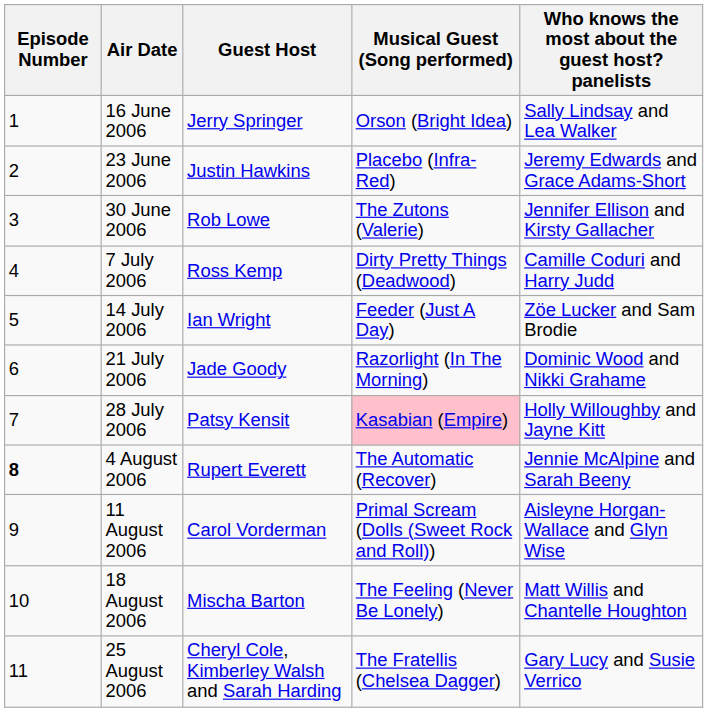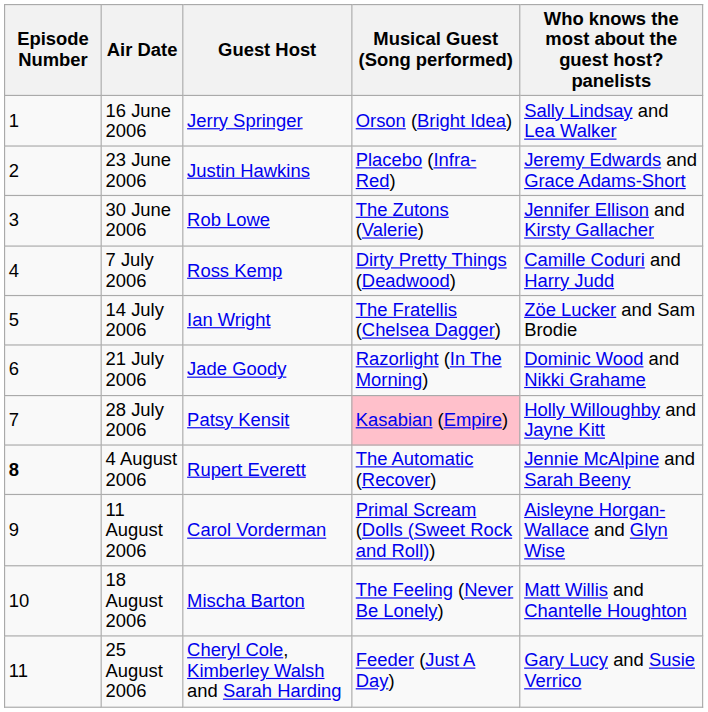14 July 2006 | Musical Guest (Song performed): Feeder (Just A Day) -> The Fratellis (Chelsea Dagger)
25 August 2006 | Musical Guest (Song performed): The Fratellis (Chelsea Dagger) -> Feeder (Just A Day)
